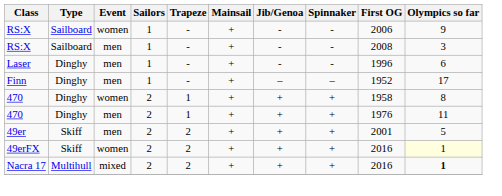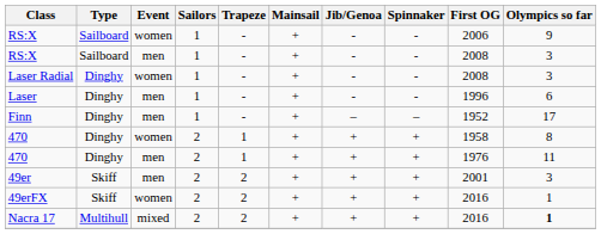+ row: Laser Radial | Dinghy | women | 1 | - | + | - | - | 2008 | 3
49er | Olympics so far: 5 -> 3
49erFX | Olympics so far: lightyellow background -> no background
